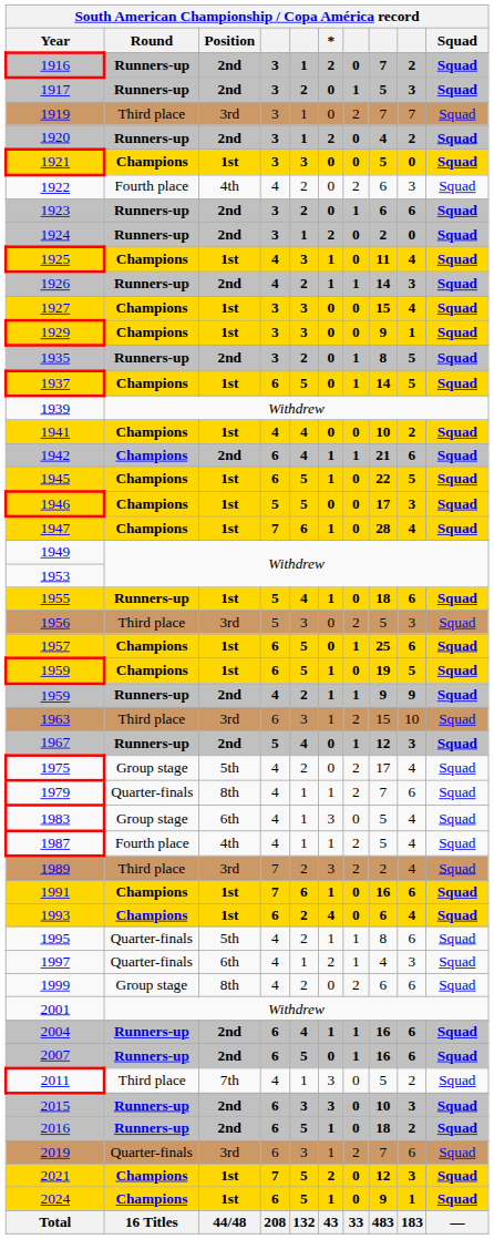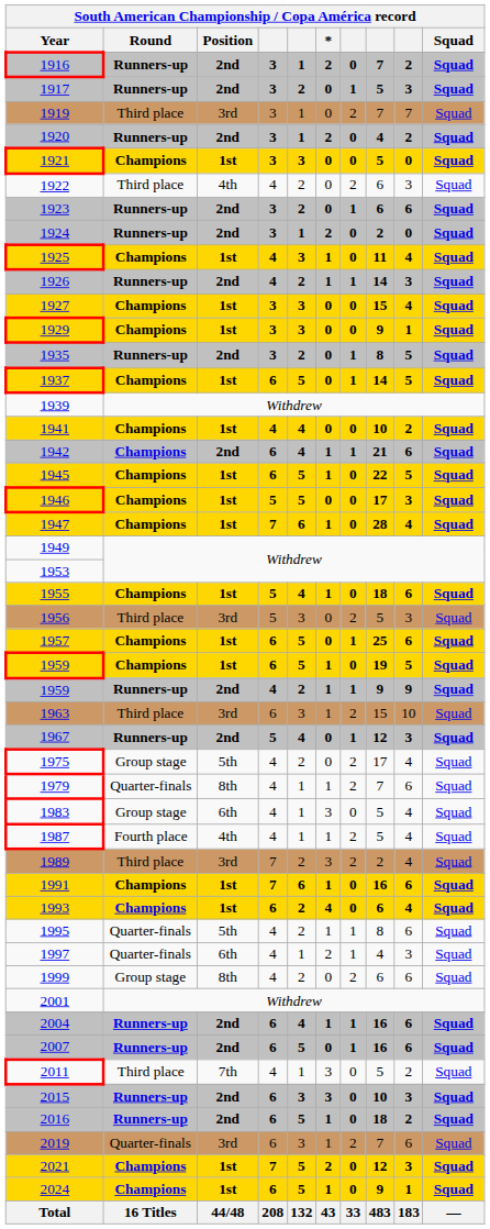1922 | Round: Fourth place -> Third place
1955 | Round: Runners-up -> Champions
